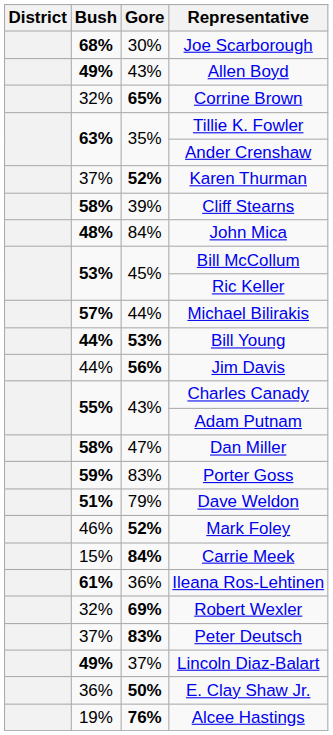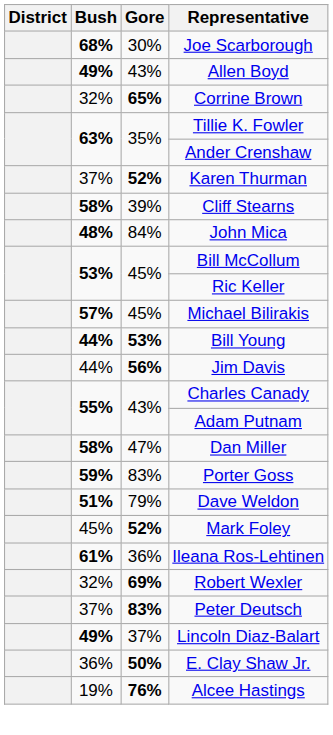Michael Bilirakis | Gore: 44% -> 45%
Mark Foley | Bush: 46% -> 45%
- row: 15% | 84% | Carrie Meek
